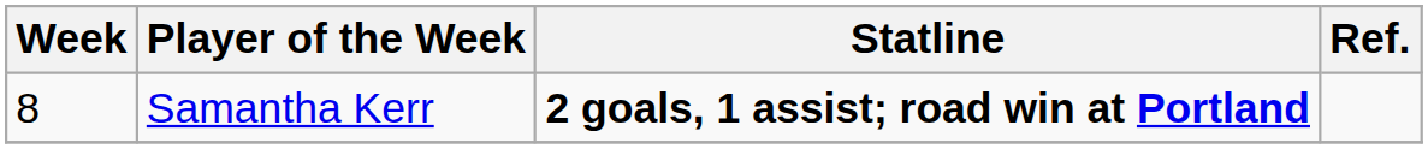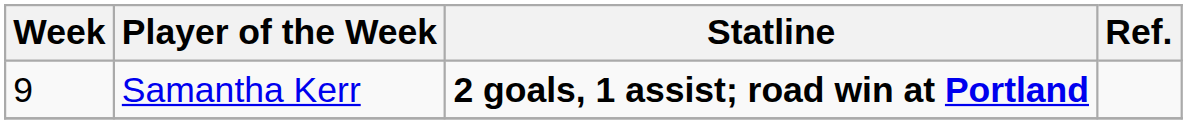Samantha Kerr | Week: 8 -> 9
